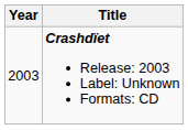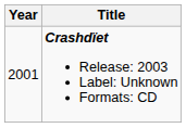Crashdïet Release: 2003 Label: Unknown Formats: CD | Year: 2003 -> 2001
